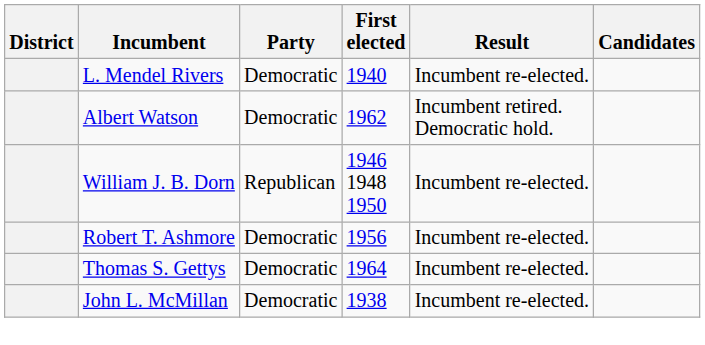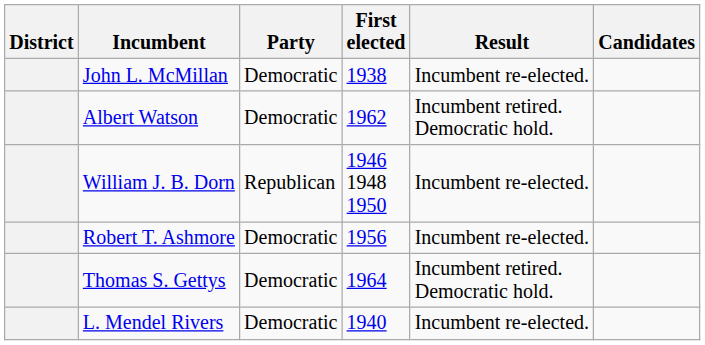rows swapped: L. Mendel Rivers <-> John L. McMillan
Thomas S. Gettys | Result: Incumbent re-elected. -> Incumbent retired. Democratic hold.
